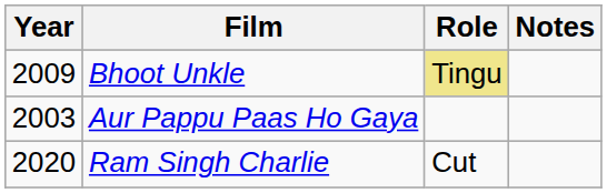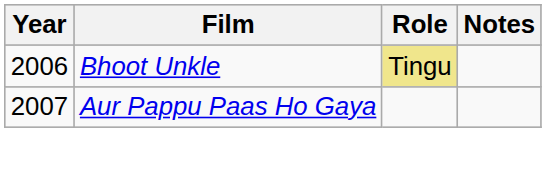Bhoot Unkle | Year: 2009 -> 2006
Aur Pappu Paas Ho Gaya | Year: 2003 -> 2007
- row: 2020 | Ram Singh Charlie | Cut
